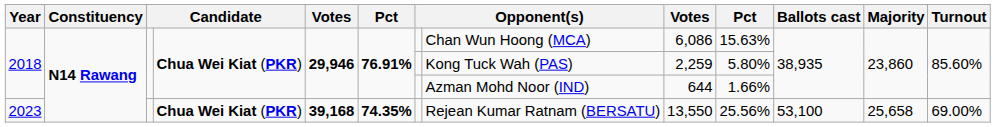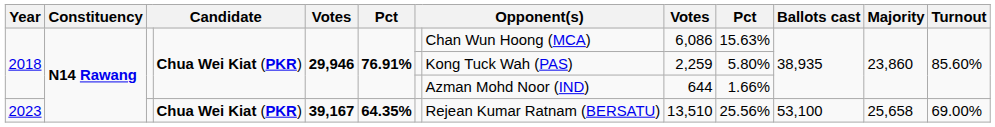2023 | column 5: 39,168 -> 39,167
2023 | column 6: 74.35% -> 64.35%
2023 | column 9: 13,550 -> 13,510
